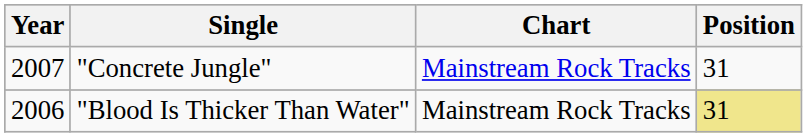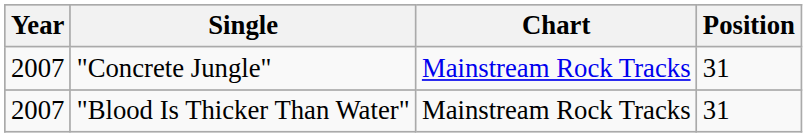"Blood Is Thicker Than Water" | Year: 2006 -> 2007
"Blood Is Thicker Than Water" | Position: khaki background -> no background
